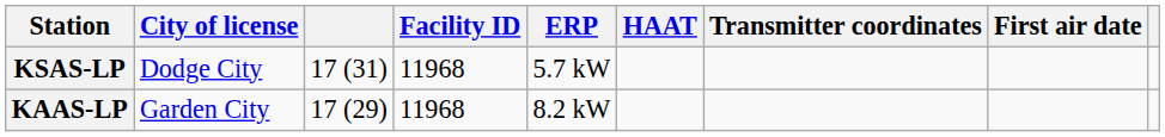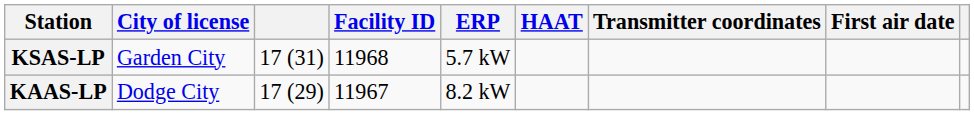KSAS-LP | City of license: Dodge City -> Garden City
KAAS-LP | City of license: Garden City -> Dodge City
KAAS-LP | Facility ID: 11968 -> 11967
